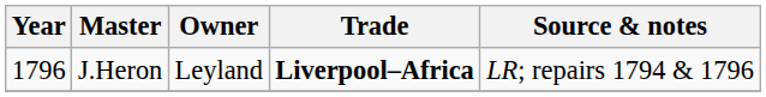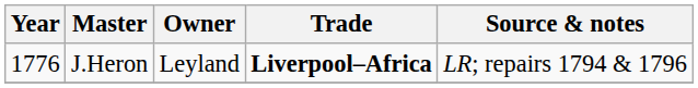J.Heron | Year: 1796 -> 1776
